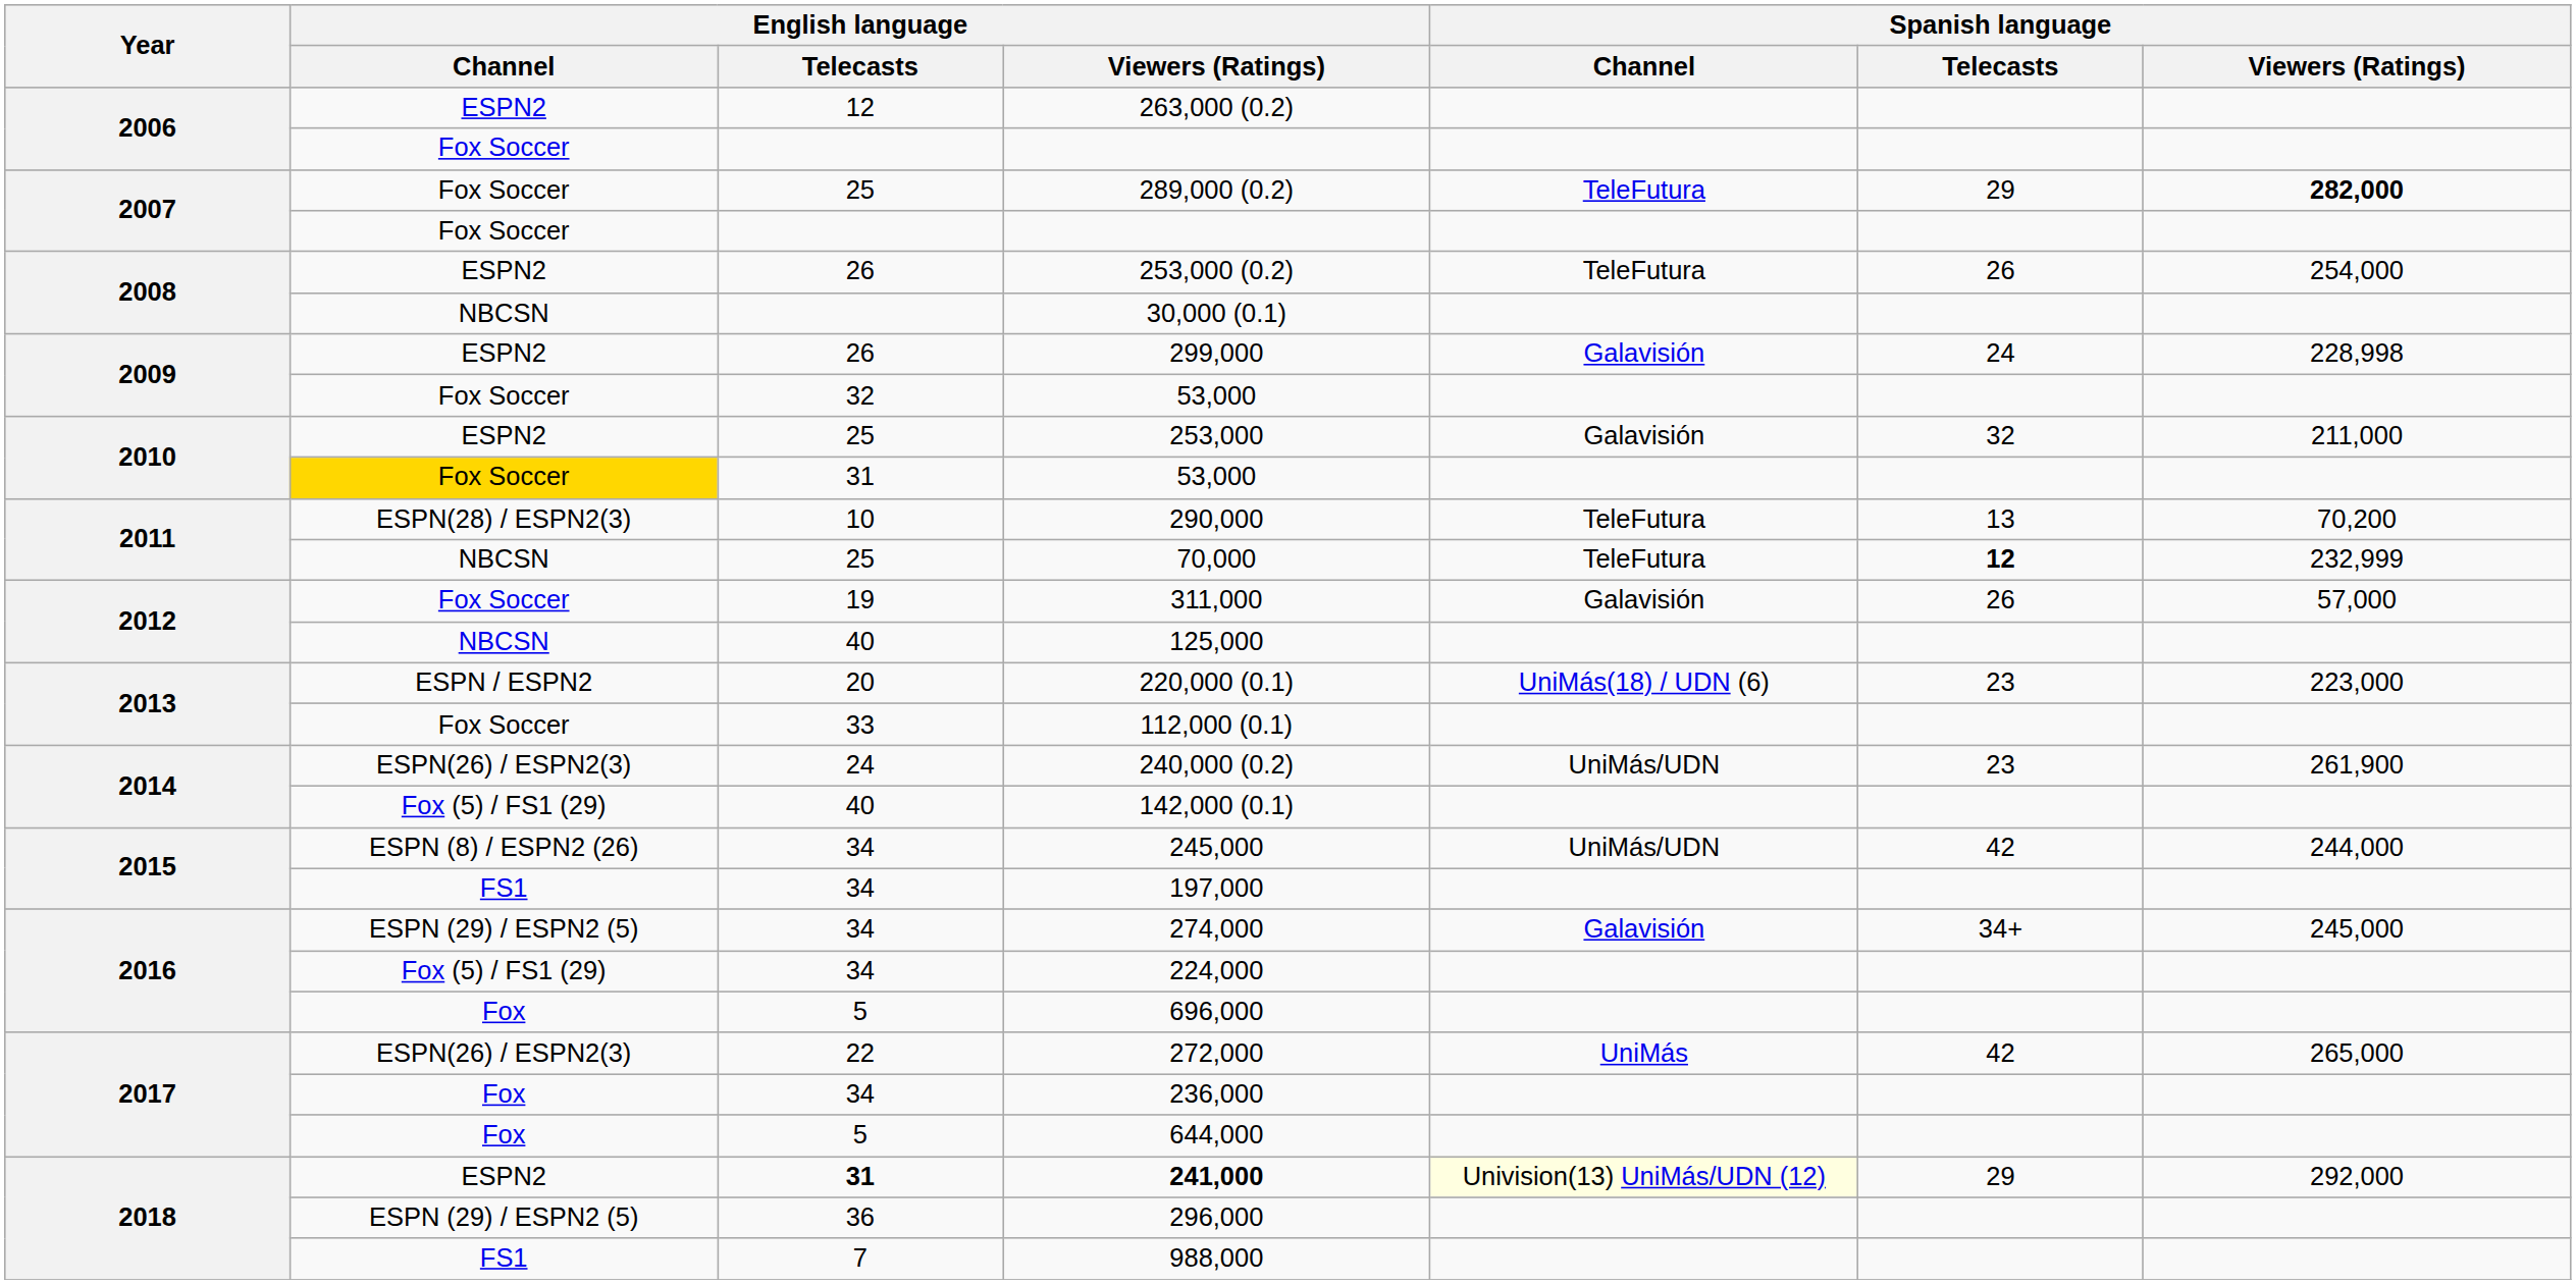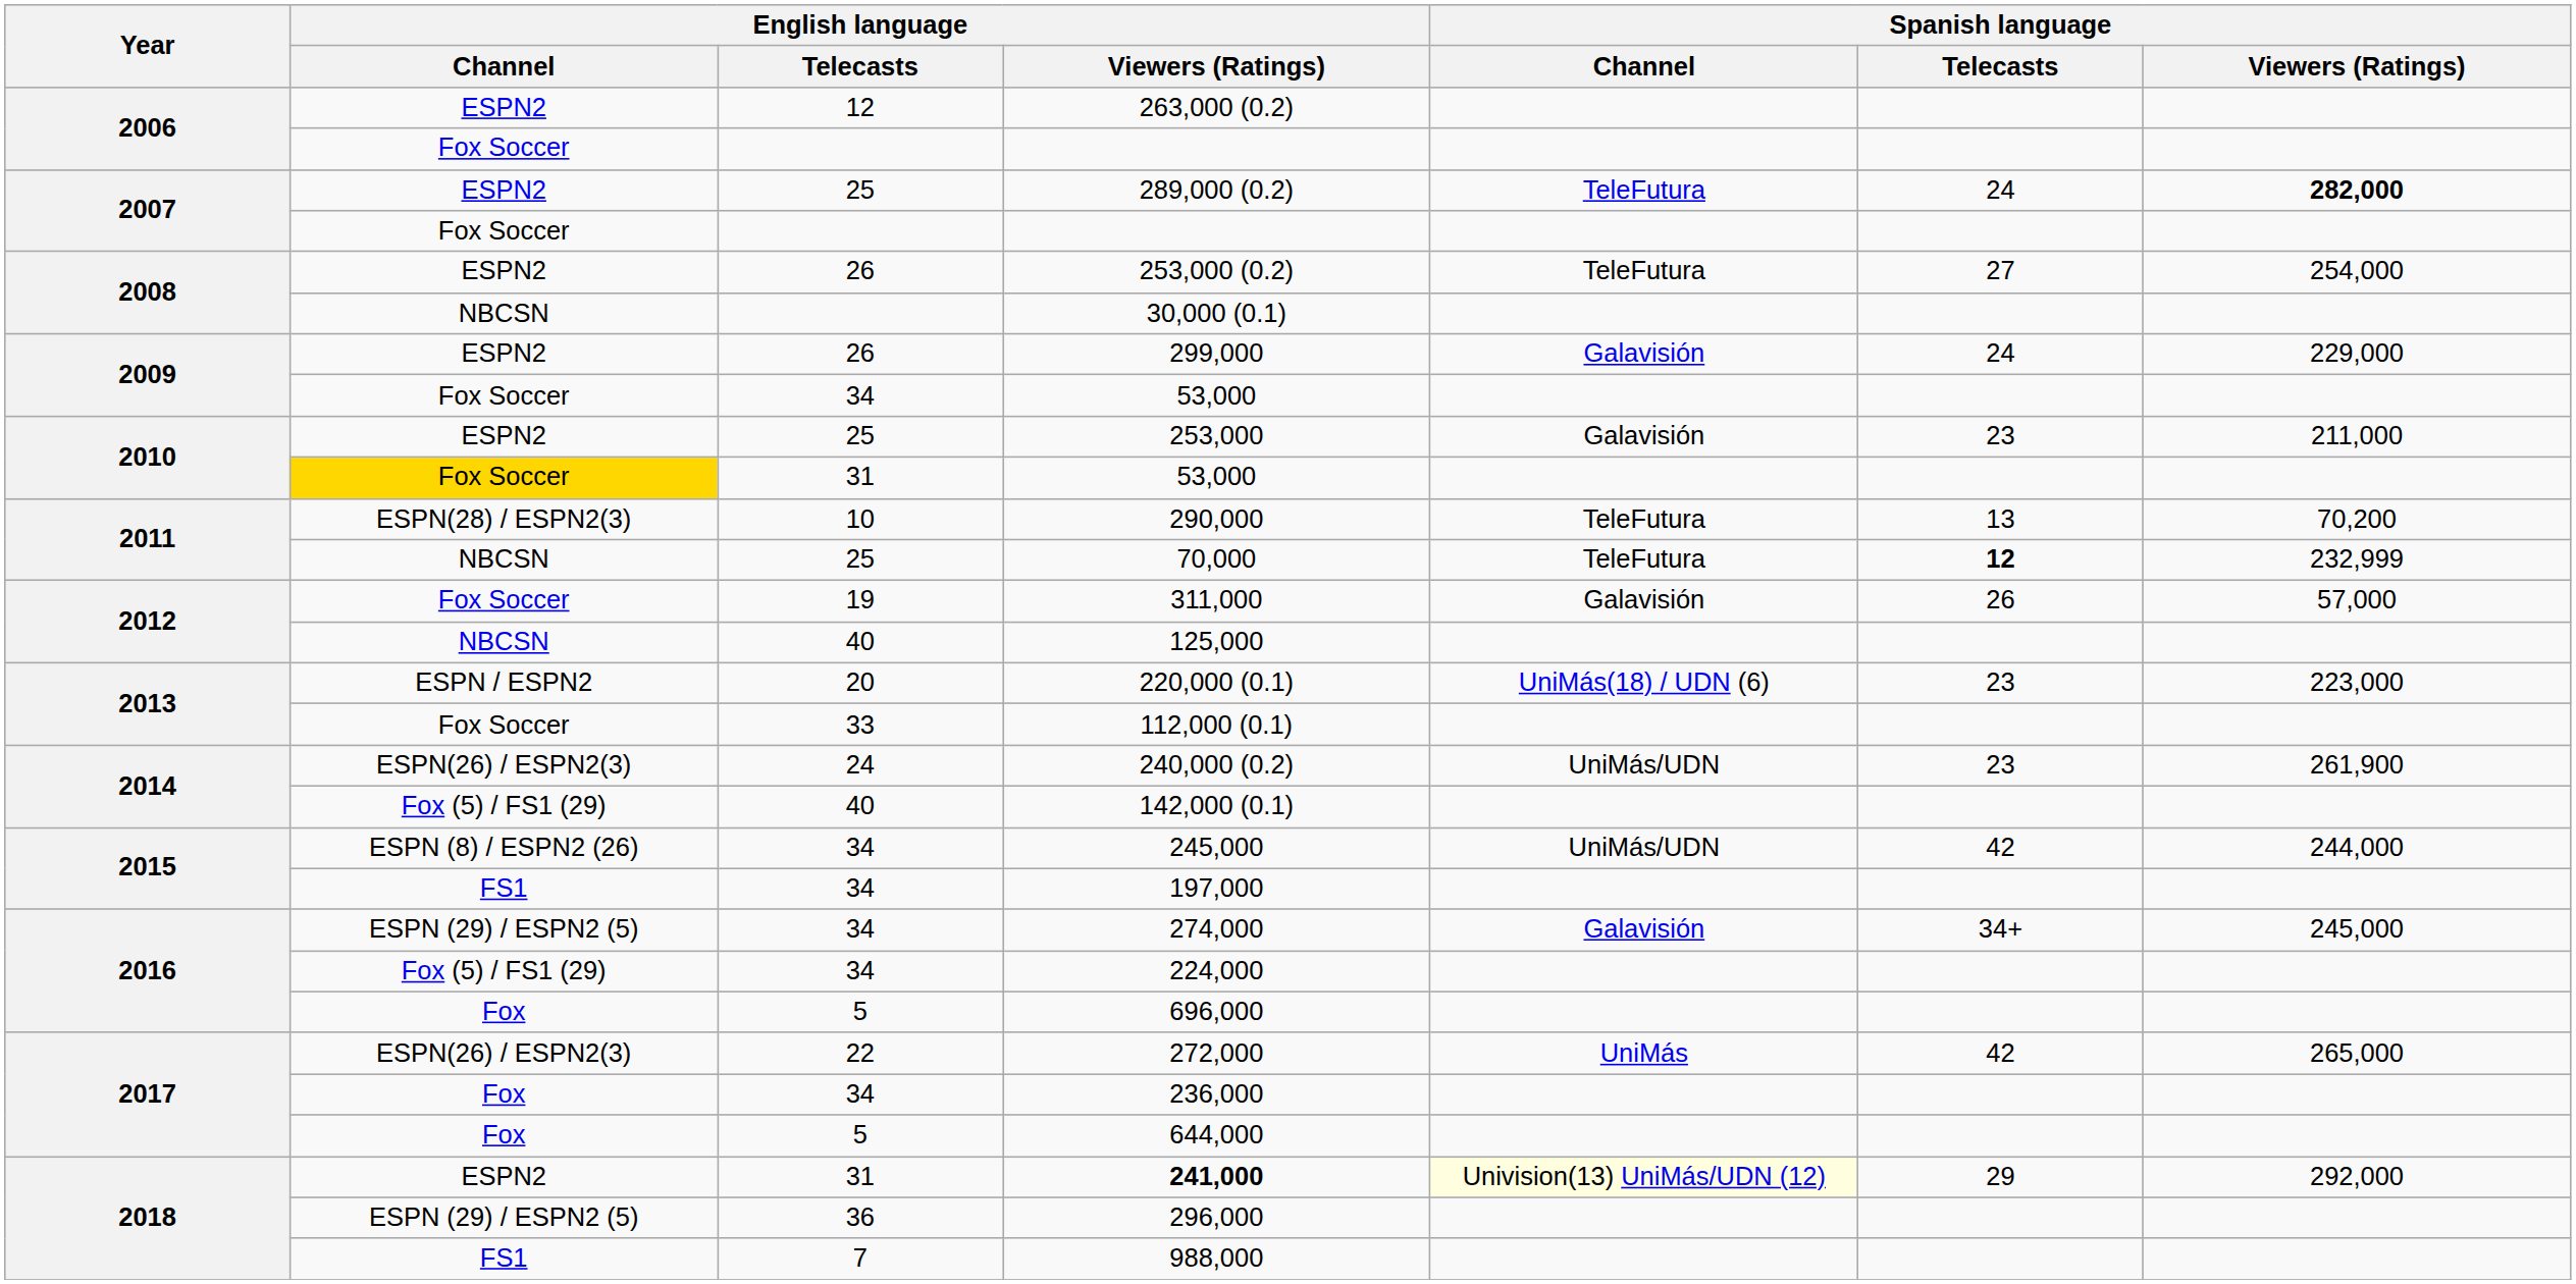289,000 (0.2) | English language / Channel: Fox Soccer -> ESPN2
289,000 (0.2) | Spanish language / Telecasts: 29 -> 24
253,000 (0.2) | Spanish language / Telecasts: 26 -> 27
299,000 | Spanish language / Viewers (Ratings): 228,998 -> 229,000
2009 / 53,000 | English language / Telecasts: 32 -> 34
253,000 | Spanish language / Telecasts: 32 -> 23
241,000 | English language / Telecasts: bold -> normal
